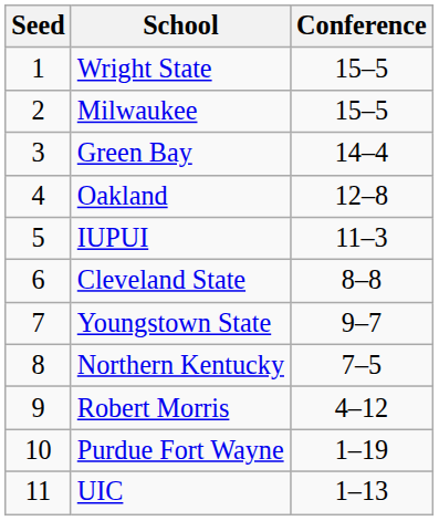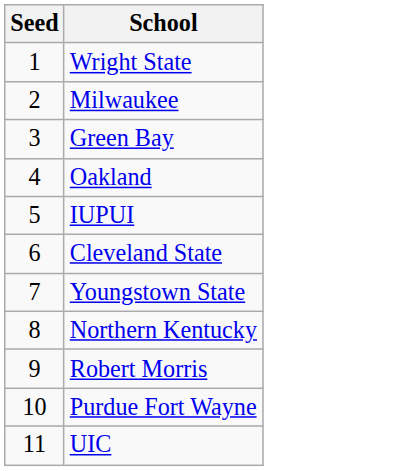- column: Conference | 15–5 | 15–5 | 14–4 | 12–8 | 11–3 | 8–8 | 9–7 | 7–5 | 4–12 | 1–19 | 1–13
